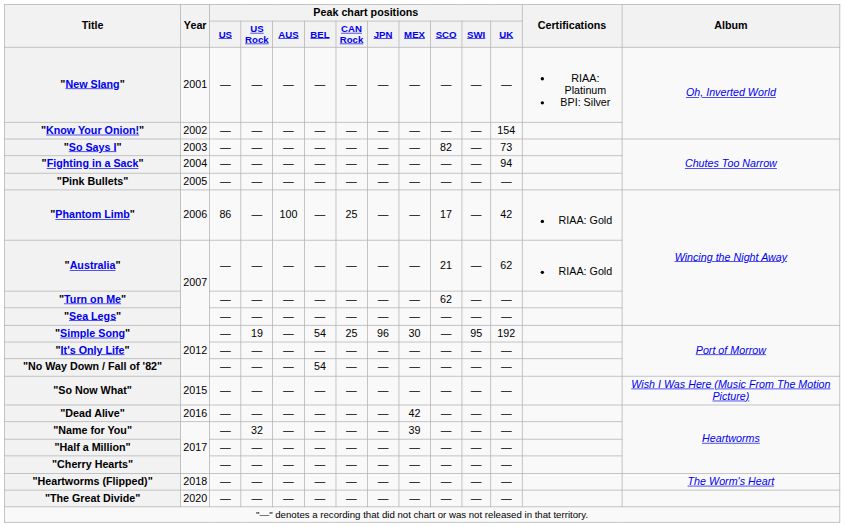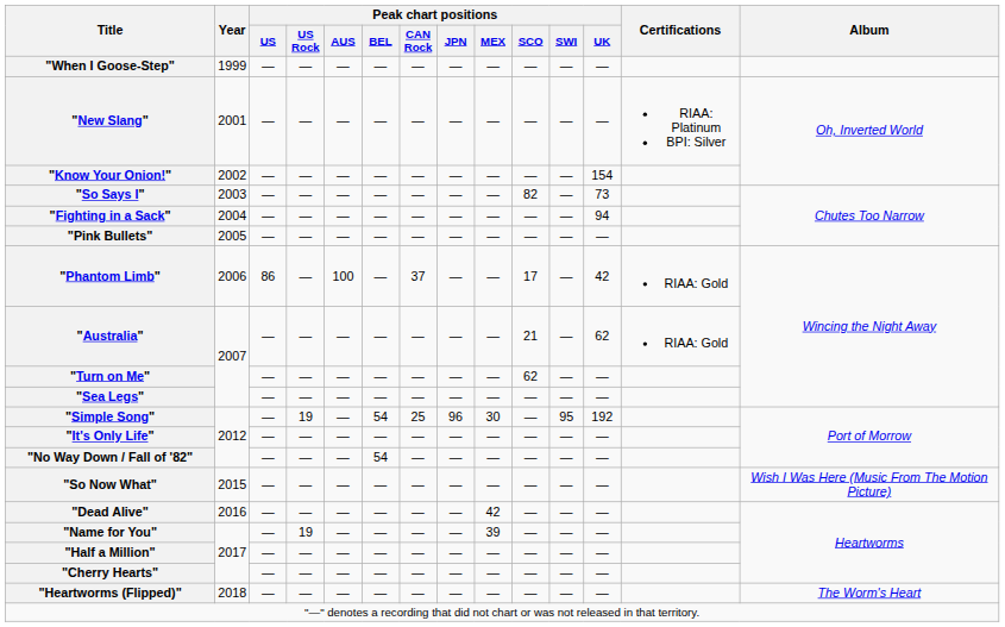+ row: "When I Goose-Step" | 1999 | — | — | — | — | — | — | — | — | — | —
"Phantom Limb" | Peak chart positions / CAN Rock: 25 -> 37
"Name for You" | Peak chart positions / US Rock: 32 -> 19
- row: "The Great Divide" | 2020 | — | — | — | — | — | — | — | — | — | —
